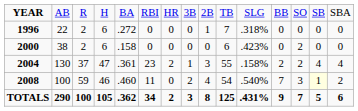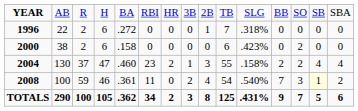2004 | column 5: .361 -> .460
2008 | column 5: .460 -> .361
